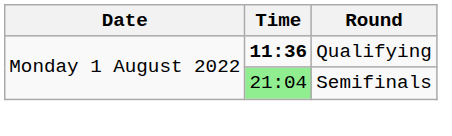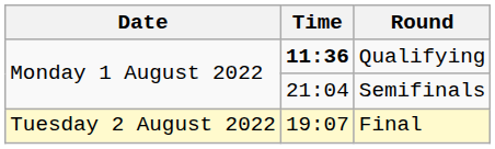Semifinals | Time: lightgreen background -> no background
+ row: Tuesday 2 August 2022 | 19:07 | Final
